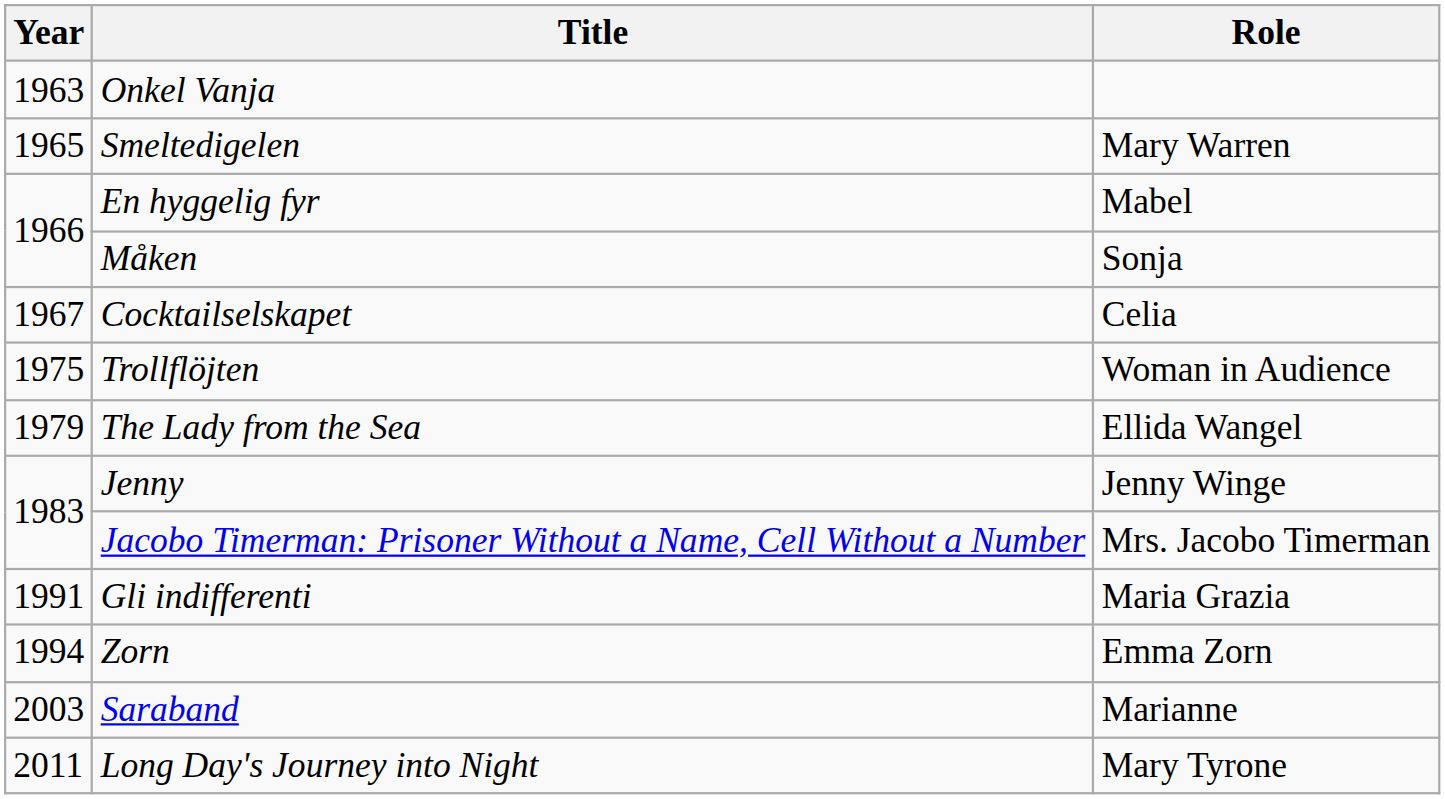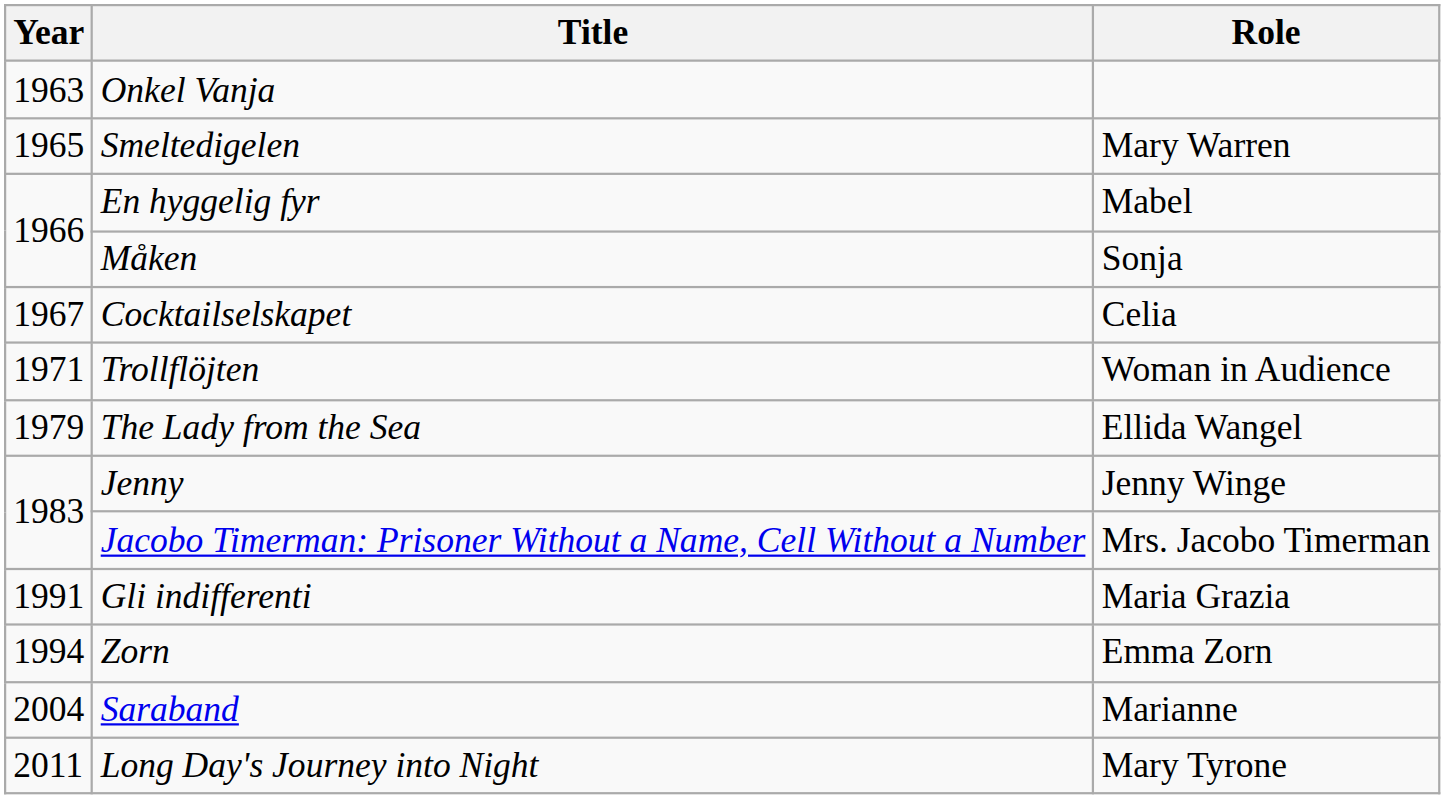Trollflöjten | Year: 1975 -> 1971
Saraband | Year: 2003 -> 2004
